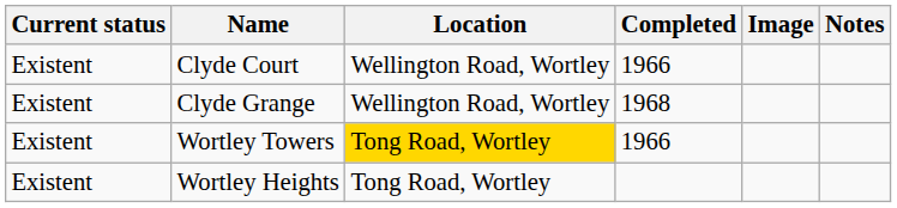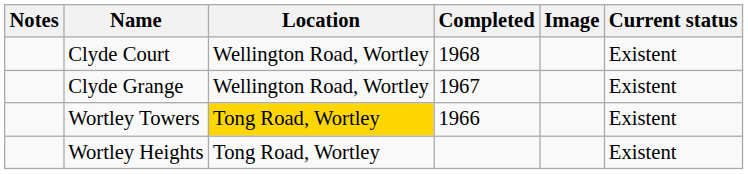columns swapped: Current status <-> Notes
Clyde Court | Completed: 1966 -> 1968
Clyde Grange | Completed: 1968 -> 1967
